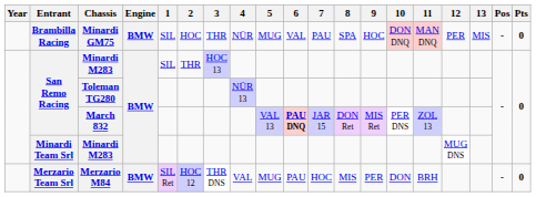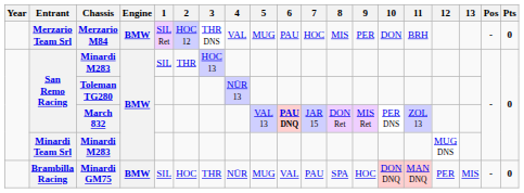rows swapped: Minardi GM75 <-> Merzario M84
